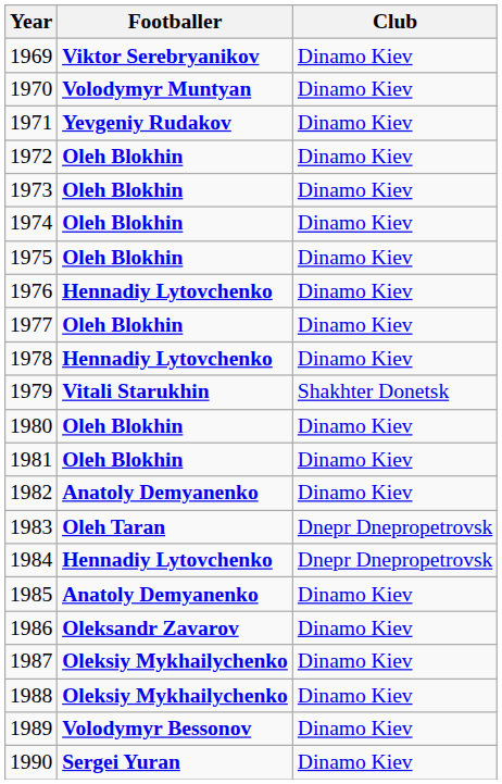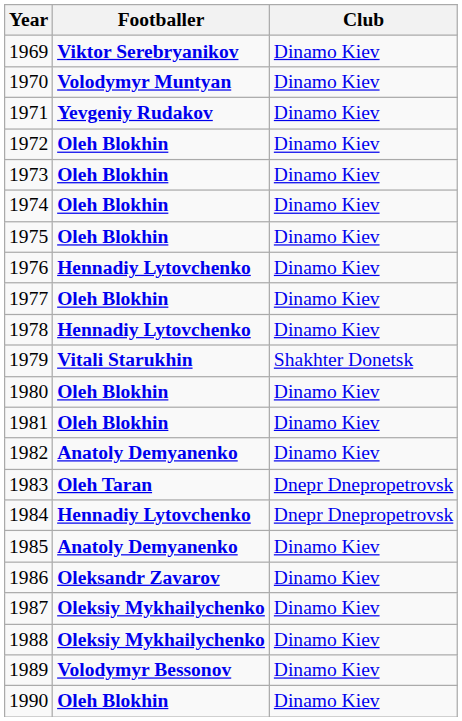1990 | Footballer: Sergei Yuran -> Oleh Blokhin
